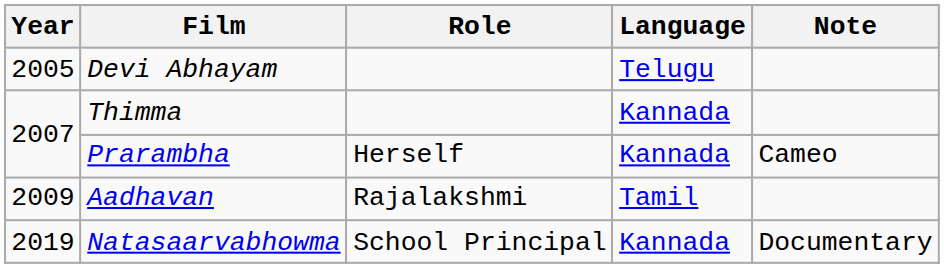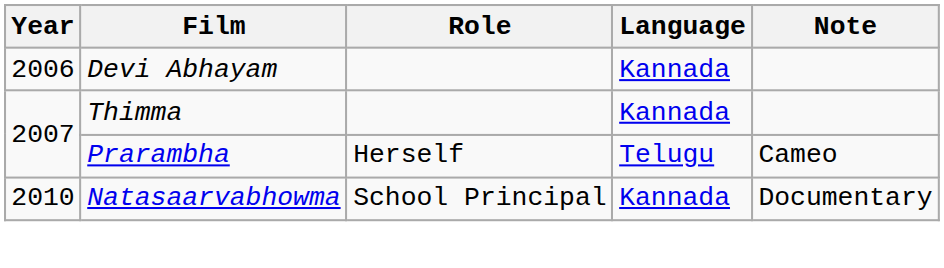Devi Abhayam | Year: 2005 -> 2006
Devi Abhayam | Language: Telugu -> Kannada
Prarambha | Language: Kannada -> Telugu
- row: 2009 | Aadhavan | Rajalakshmi | Tamil
Natasaarvabhowma | Year: 2019 -> 2010
